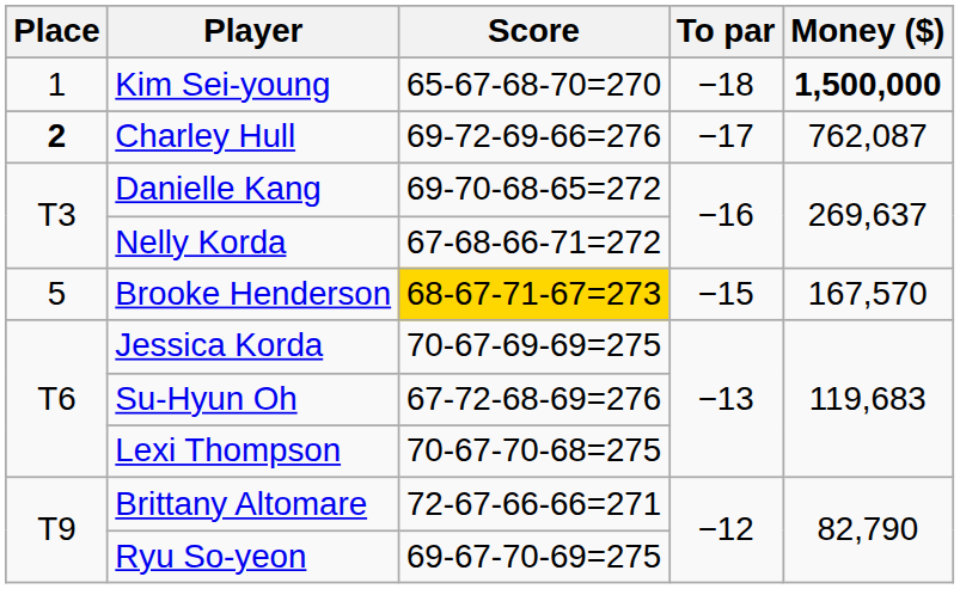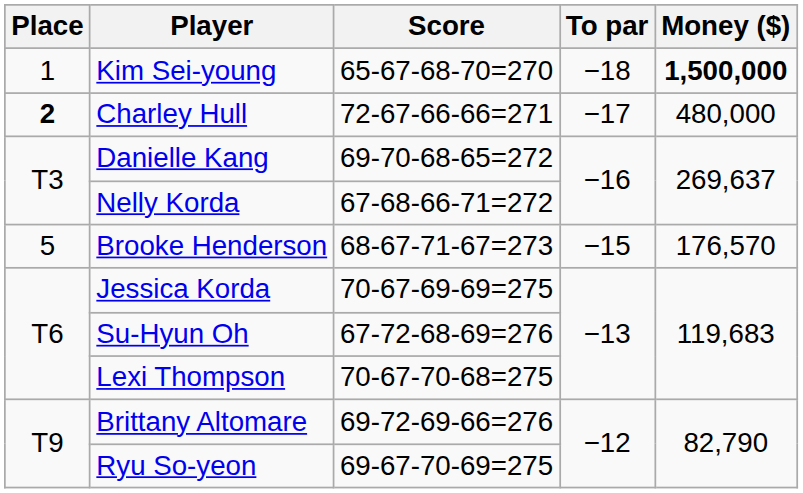Charley Hull | Score: 69-72-69-66=276 -> 72-67-66-66=271
Charley Hull | Money ($): 762,087 -> 480,000
Brooke Henderson | Score: gold background -> no background
Brooke Henderson | Money ($): 167,570 -> 176,570
Brittany Altomare | Score: 72-67-66-66=271 -> 69-72-69-66=276
